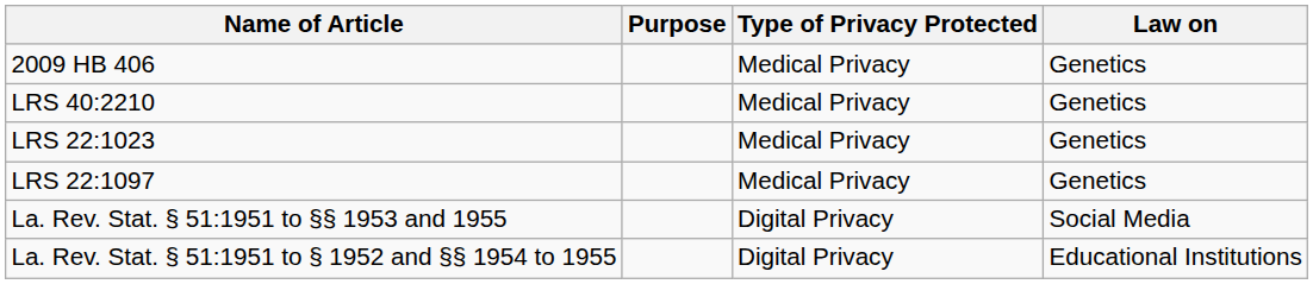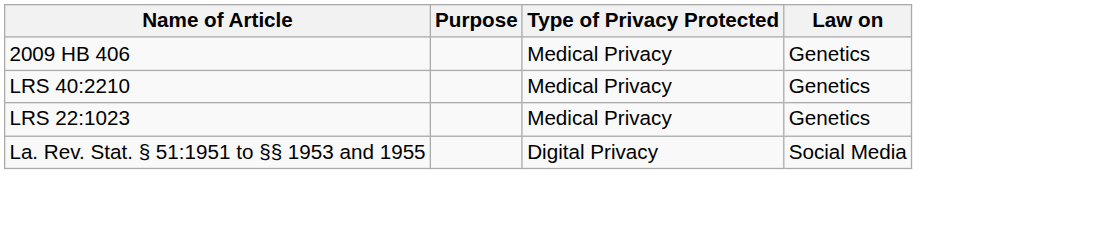- row: LRS 22:1097 | Medical Privacy | Genetics
- row: La. Rev. Stat. § 51:1951 to § 1952 and §§ 1954 to 1955 | Digital Privacy | Educational Institutions
